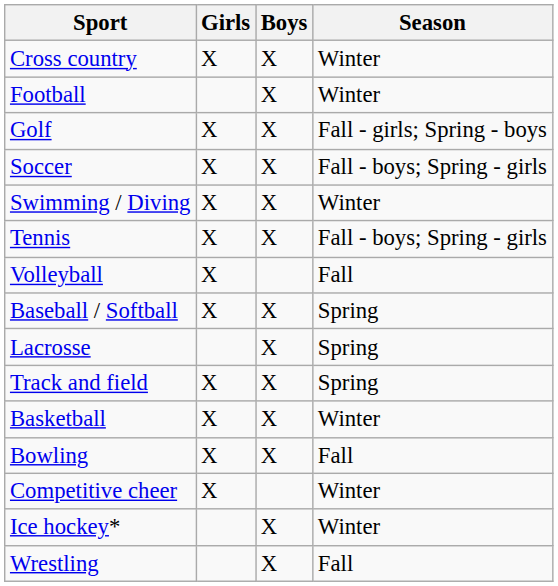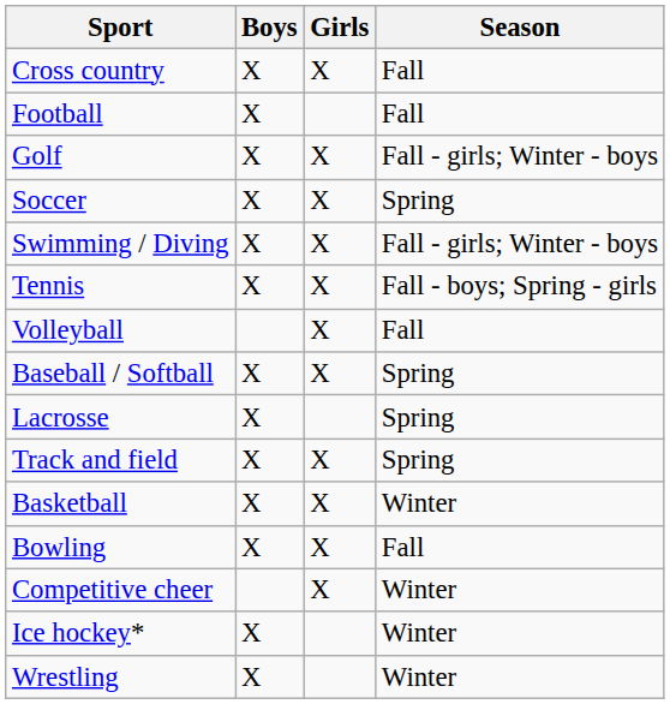columns swapped: Boys <-> Girls
Cross country | Season: Winter -> Fall
Football | Season: Winter -> Fall
Golf | Season: Fall - girls; Spring - boys -> Fall - girls; Winter - boys
Soccer | Season: Fall - boys; Spring - girls -> Spring
Swimming / Diving | Season: Winter -> Fall - girls; Winter - boys
Wrestling | Season: Fall -> Winter
